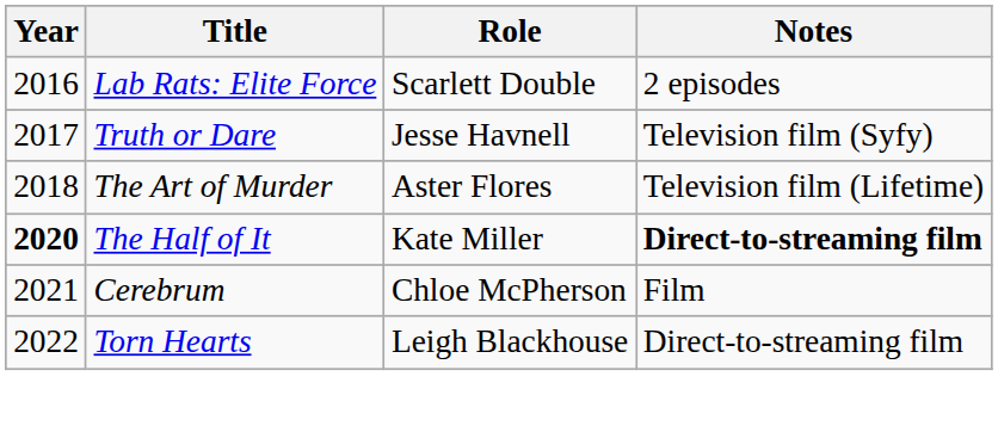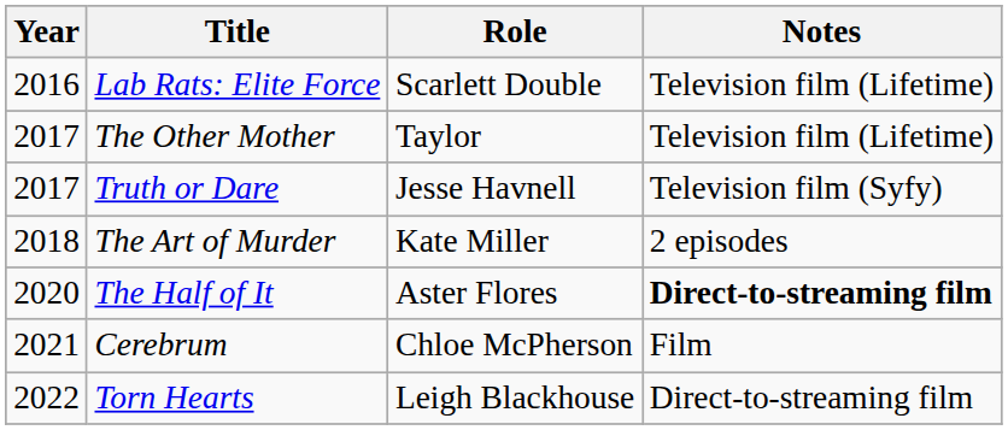Lab Rats: Elite Force | Notes: 2 episodes -> Television film (Lifetime)
+ row: 2017 | The Other Mother | Taylor | Television film (Lifetime)
The Art of Murder | Role: Aster Flores -> Kate Miller
The Art of Murder | Notes: Television film (Lifetime) -> 2 episodes
The Half of It | Year: bold -> normal
The Half of It | Role: Kate Miller -> Aster Flores
